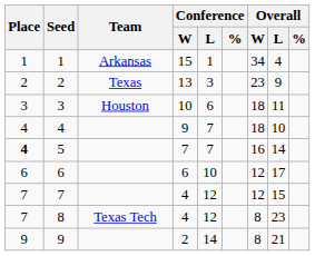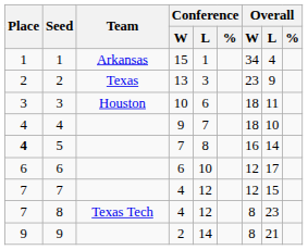5 | Conference / L: 7 -> 8
